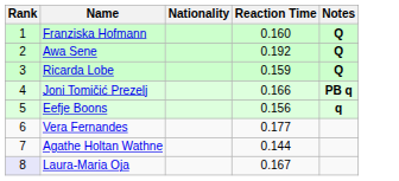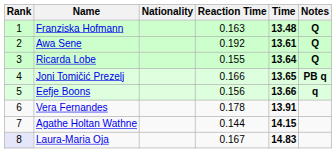+ column: Time | 13.48 | 13.61 | 13.64 | 13.65 | 13.66 | 13.91 | 14.15 | 14.83
Franziska Hofmann | Reaction Time: 0.160 -> 0.163
Ricarda Lobe | Reaction Time: 0.159 -> 0.155
Vera Fernandes | Reaction Time: 0.177 -> 0.178
